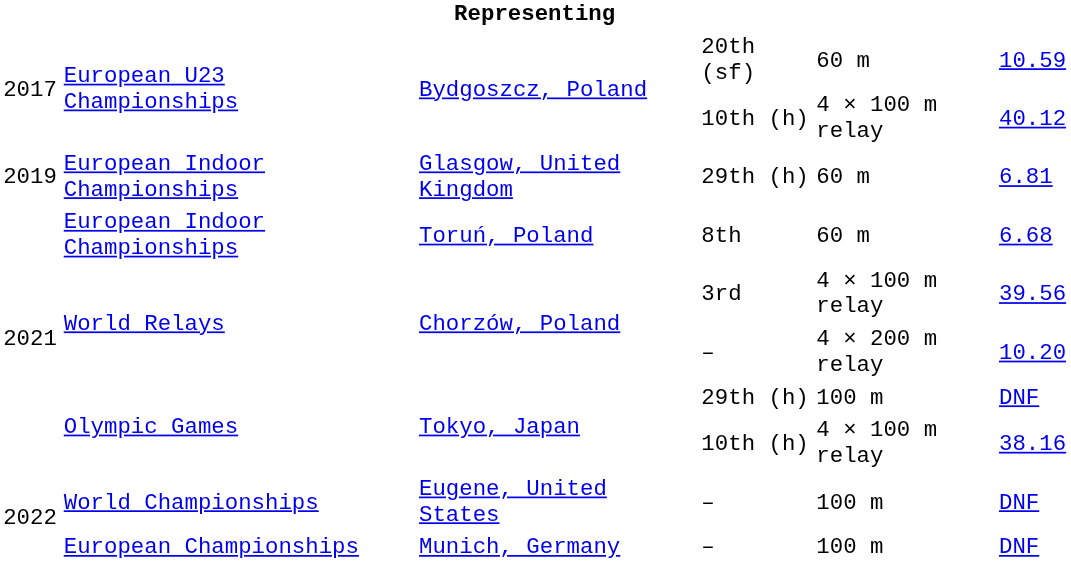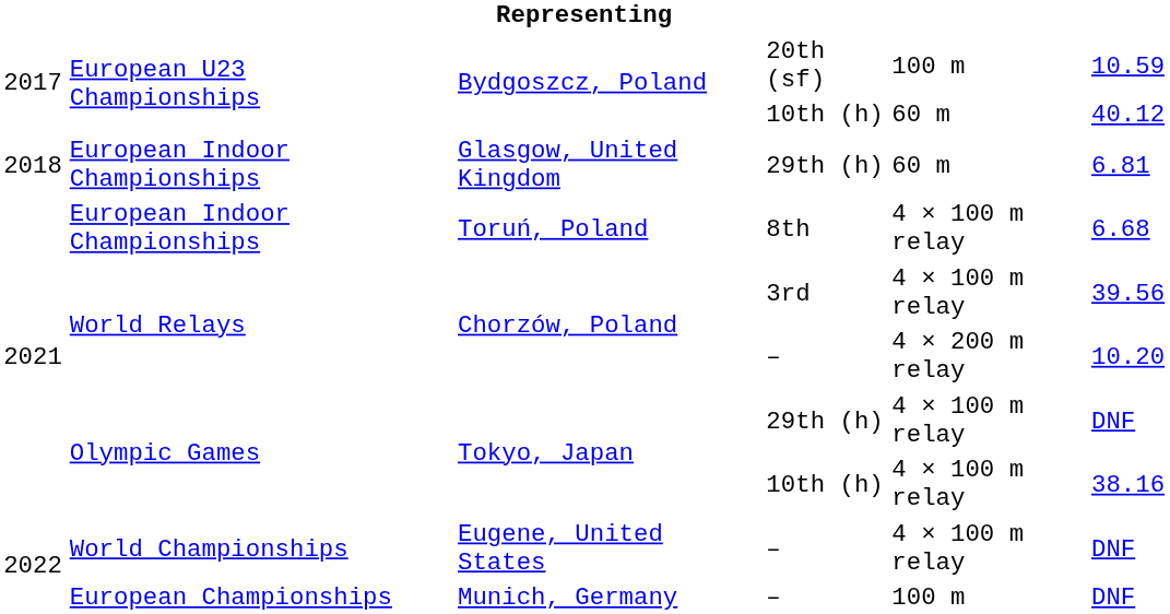Bydgoszcz, Poland / 20th (sf) | column 5: 60 m -> 100 m
Bydgoszcz, Poland / 10th (h) | column 5: 4 × 100 m relay -> 60 m
Glasgow, United Kingdom | column 1: 2019 -> 2018
Toruń, Poland | column 5: 60 m -> 4 × 100 m relay
Tokyo, Japan / 29th (h) | column 5: 100 m -> 4 × 100 m relay
Eugene, United States | column 5: 100 m -> 4 × 100 m relay
